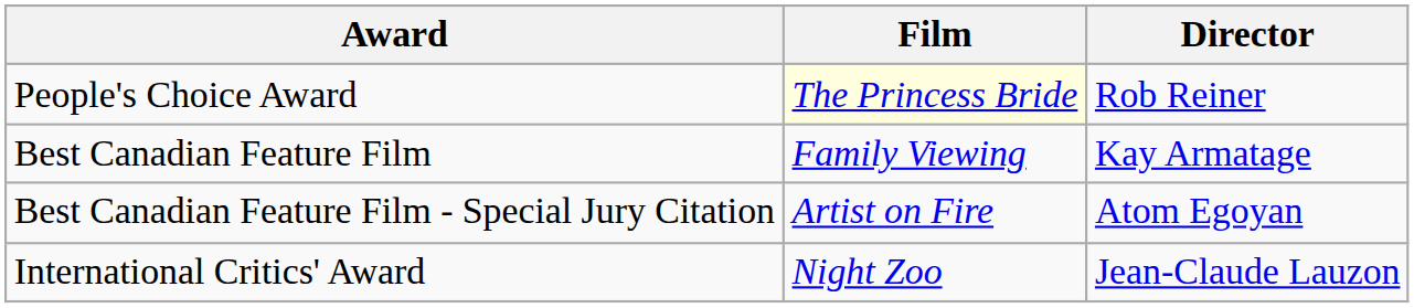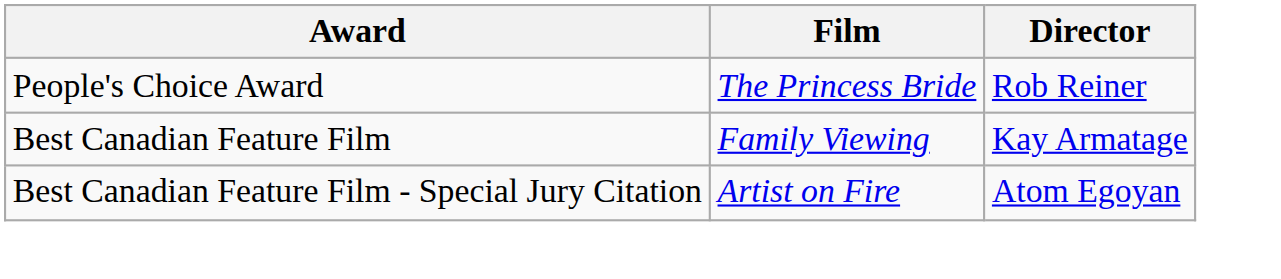People's Choice Award | Film: lightyellow background -> no background
- row: International Critics' Award | Night Zoo | Jean-Claude Lauzon
